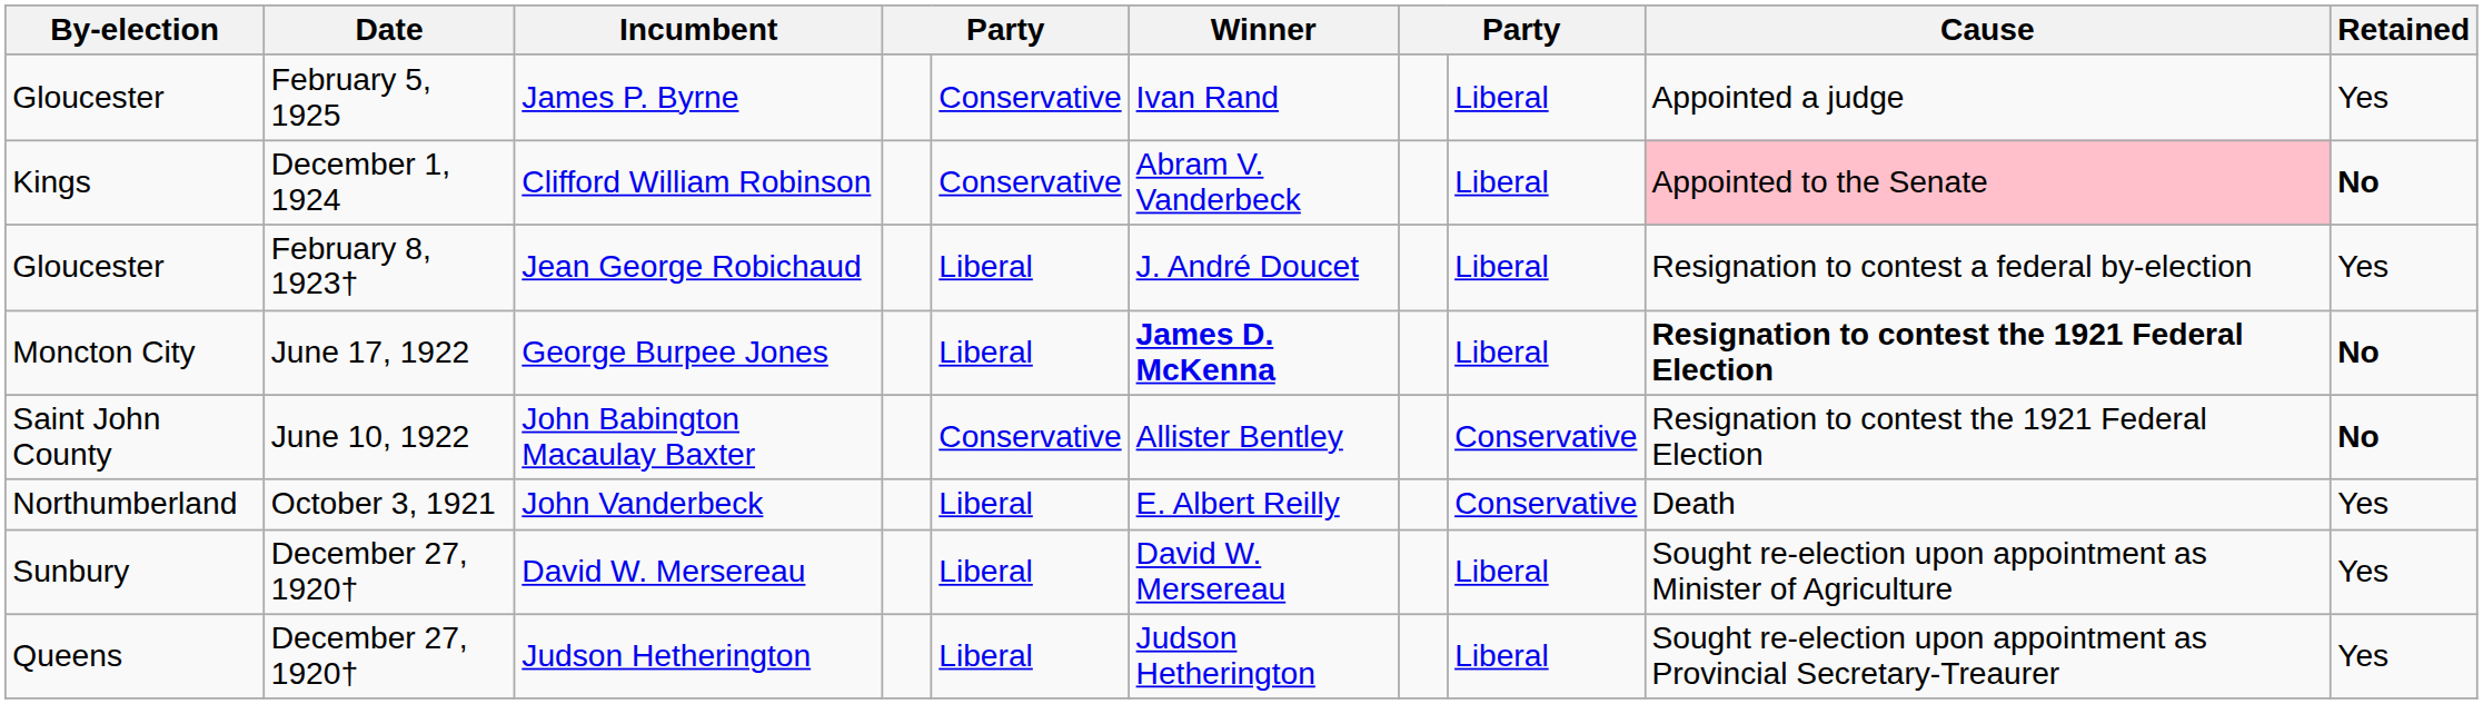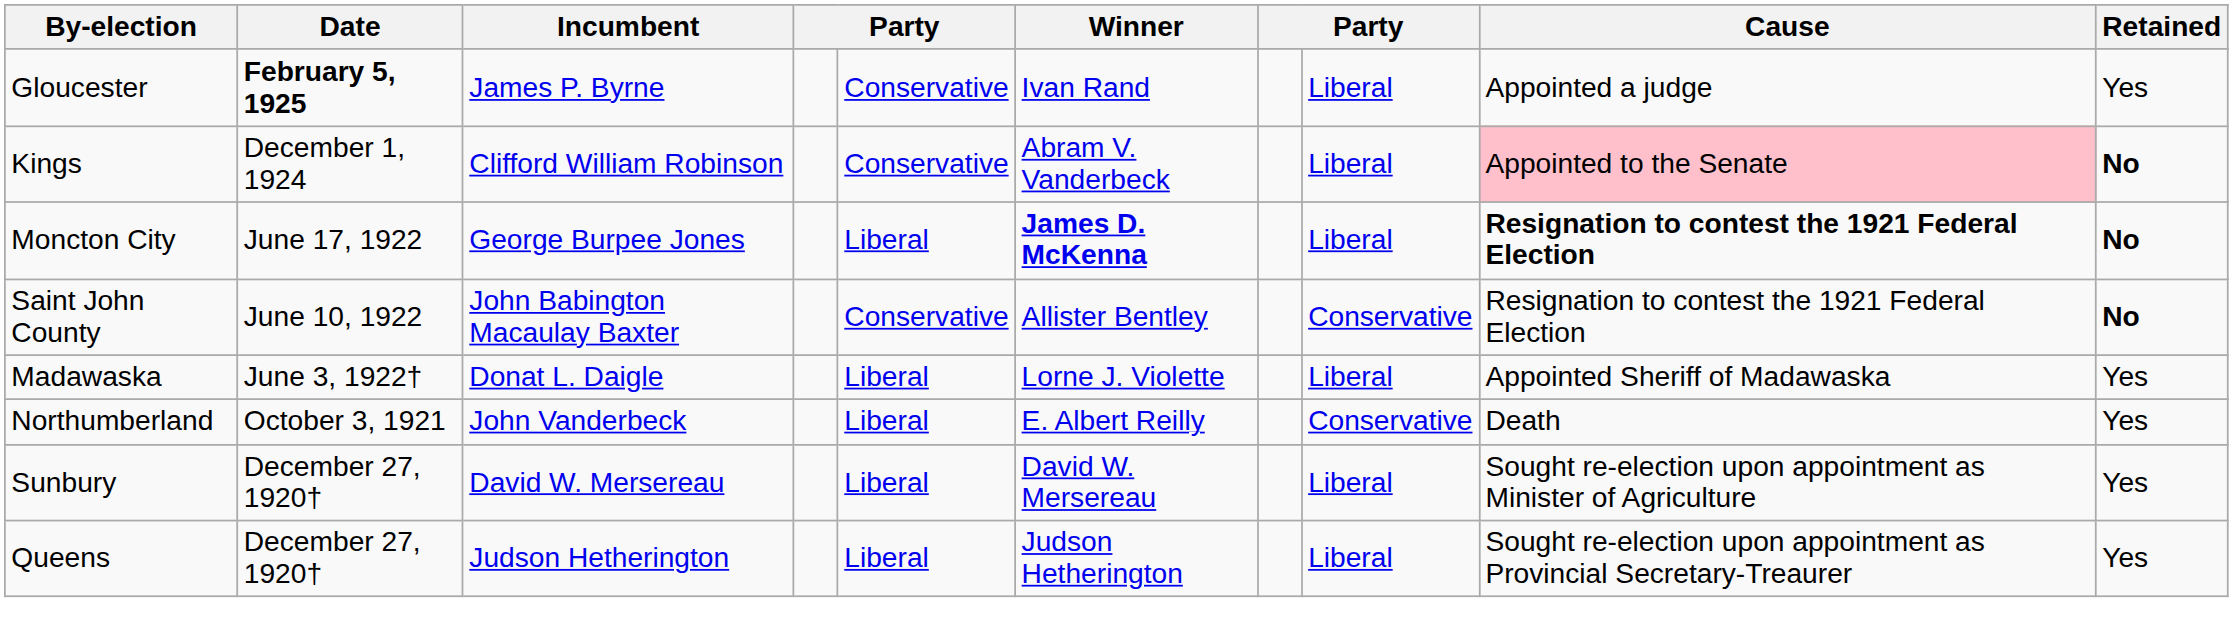James P. Byrne | Date: normal -> bold
- row: Gloucester | February 8, 1923† | Jean George Robichaud | Liberal | J. André Doucet | Liberal | Resignation to contest a federal by-election | Yes
+ row: Madawaska | June 3, 1922† | Donat L. Daigle | Liberal | Lorne J. Violette | Liberal | Appointed Sheriff of Madawaska | Yes
